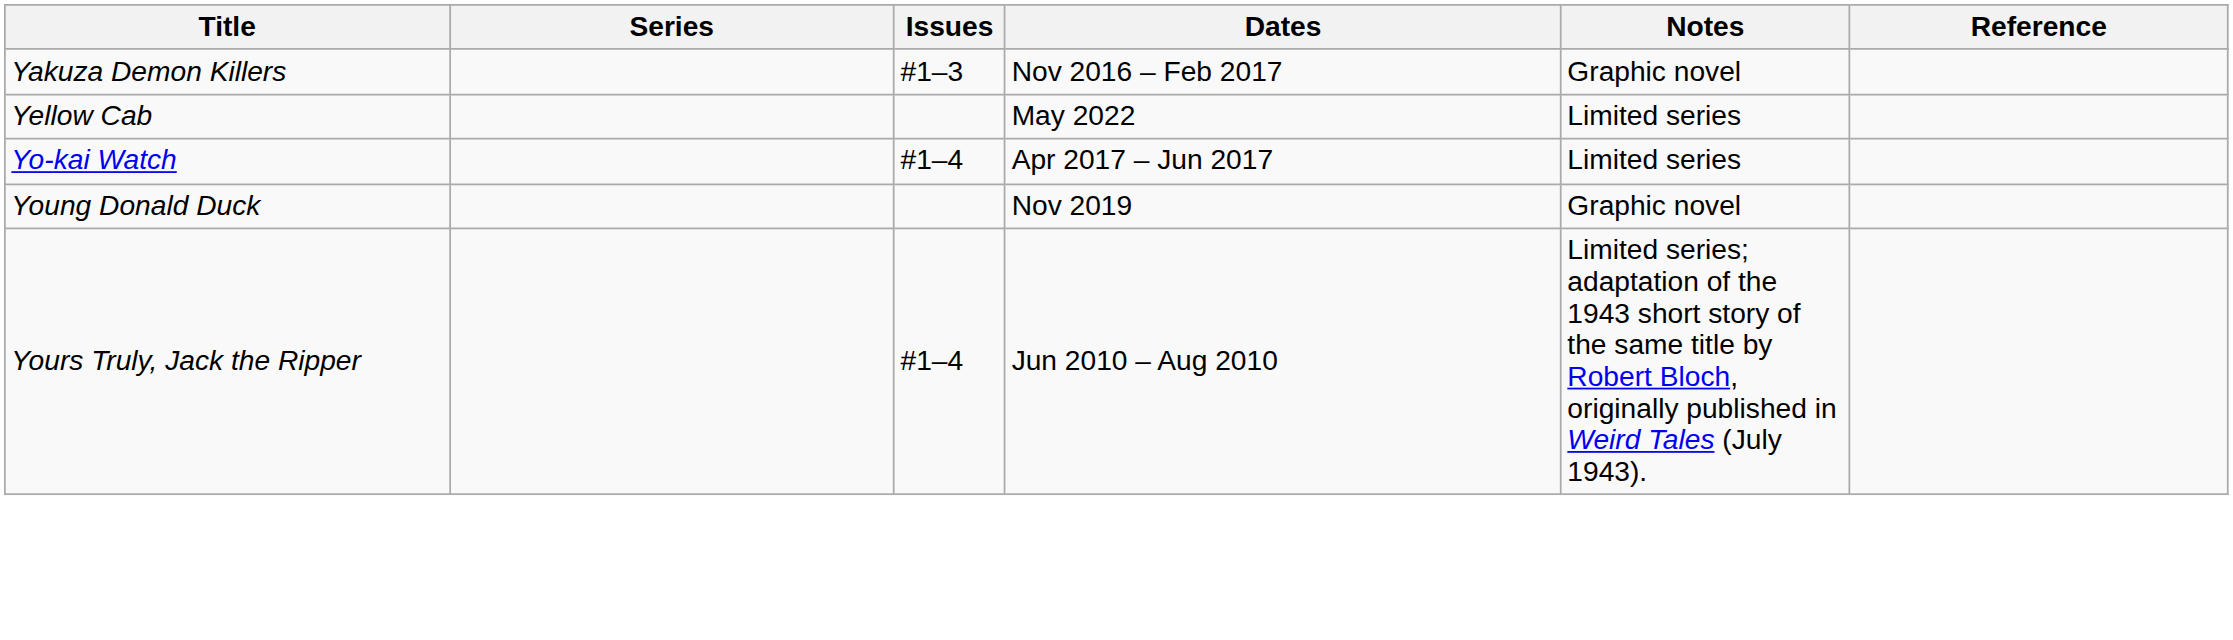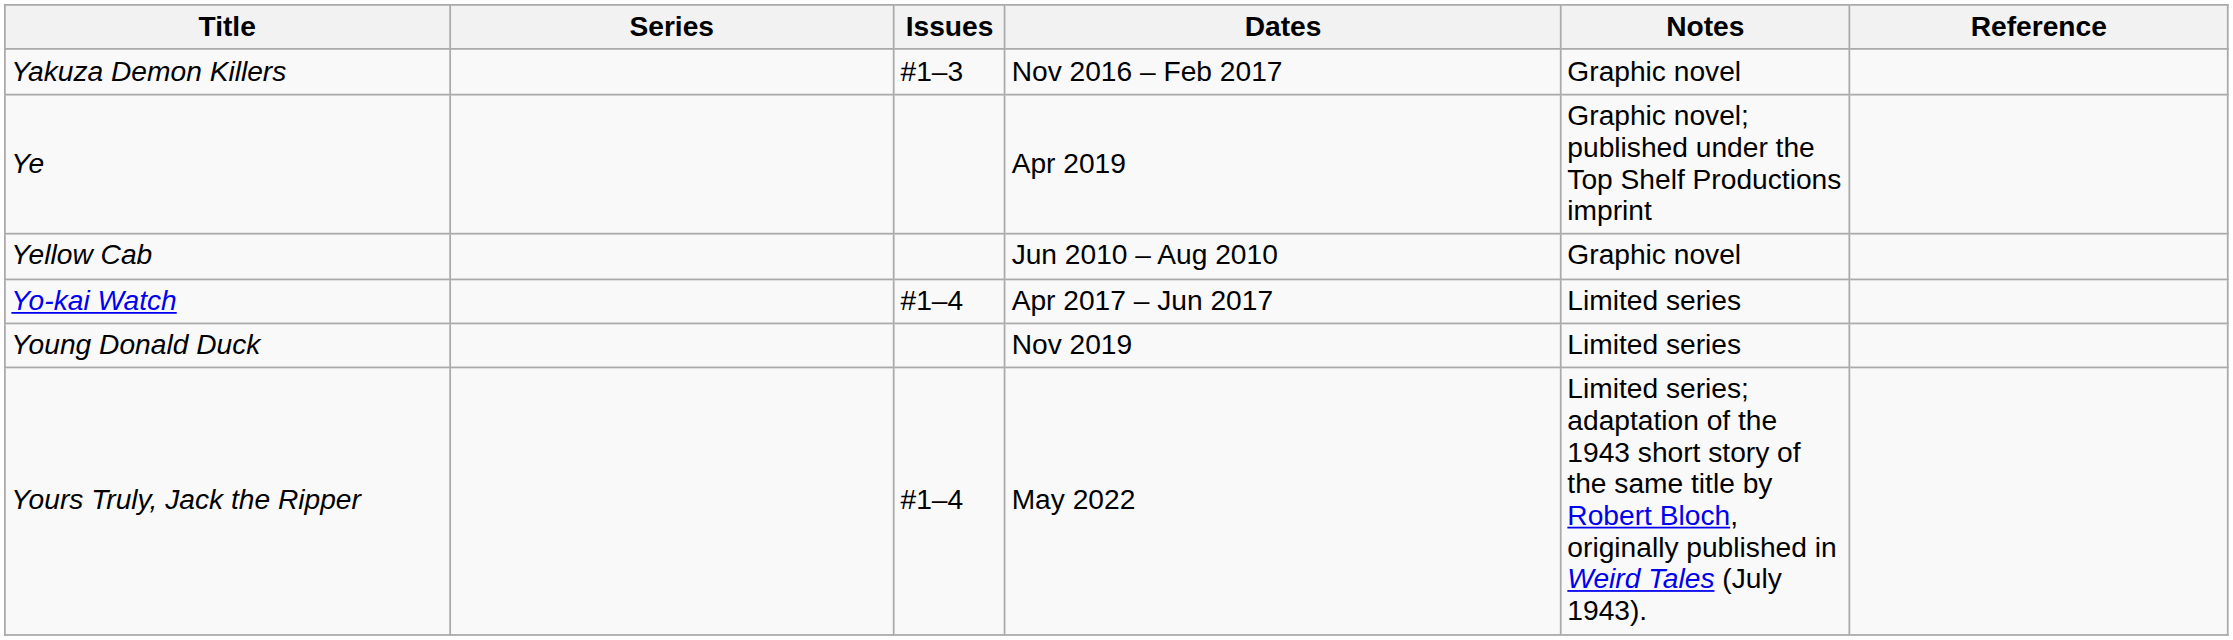+ row: Ye | Apr 2019 | Graphic novel; published under the Top Shelf Productions imprint
Yellow Cab | Dates: May 2022 -> Jun 2010 – Aug 2010
Yellow Cab | Notes: Limited series -> Graphic novel
Young Donald Duck | Notes: Graphic novel -> Limited series
Yours Truly, Jack the Ripper | Dates: Jun 2010 – Aug 2010 -> May 2022
